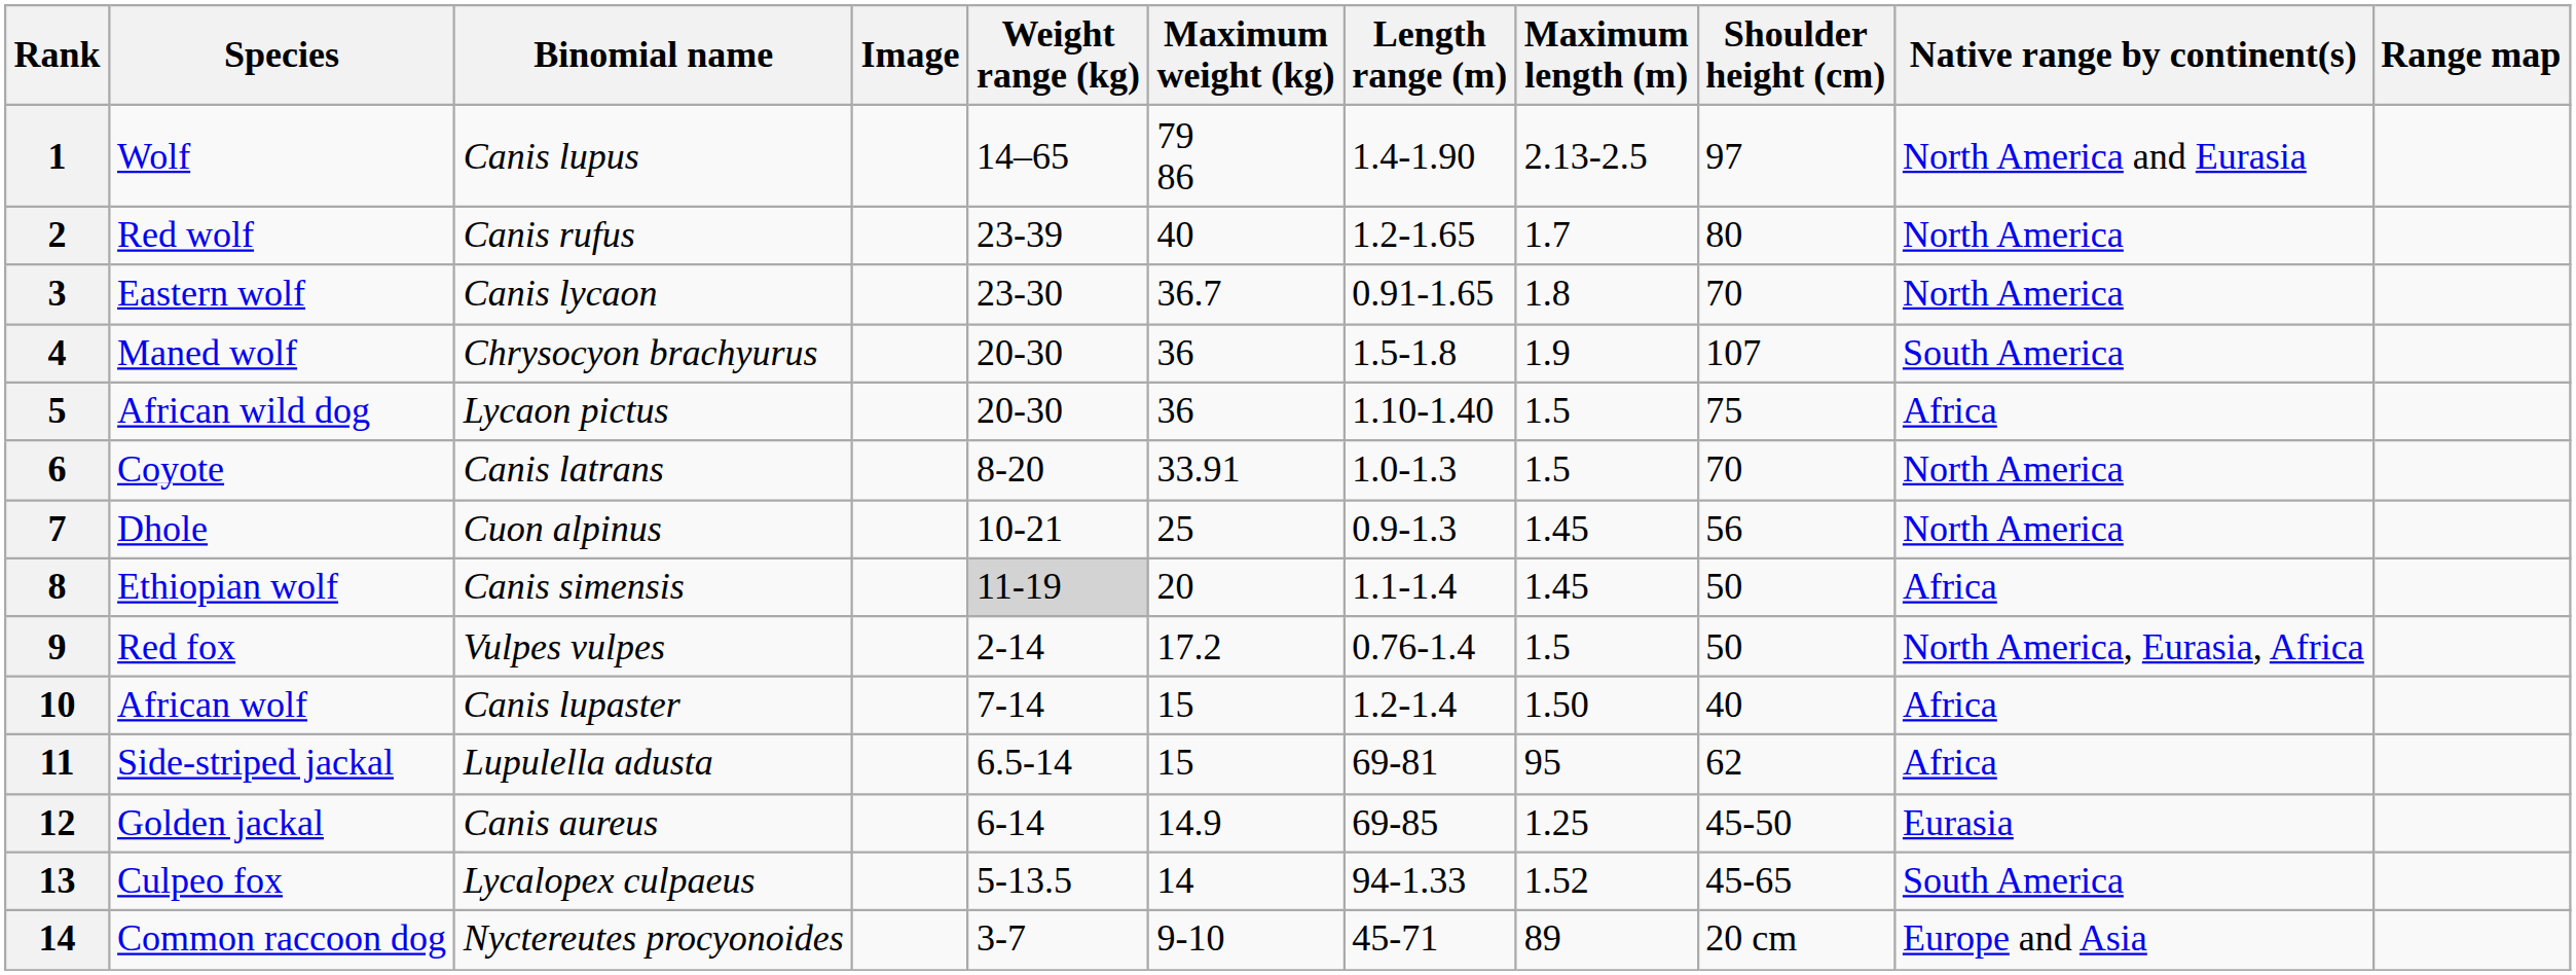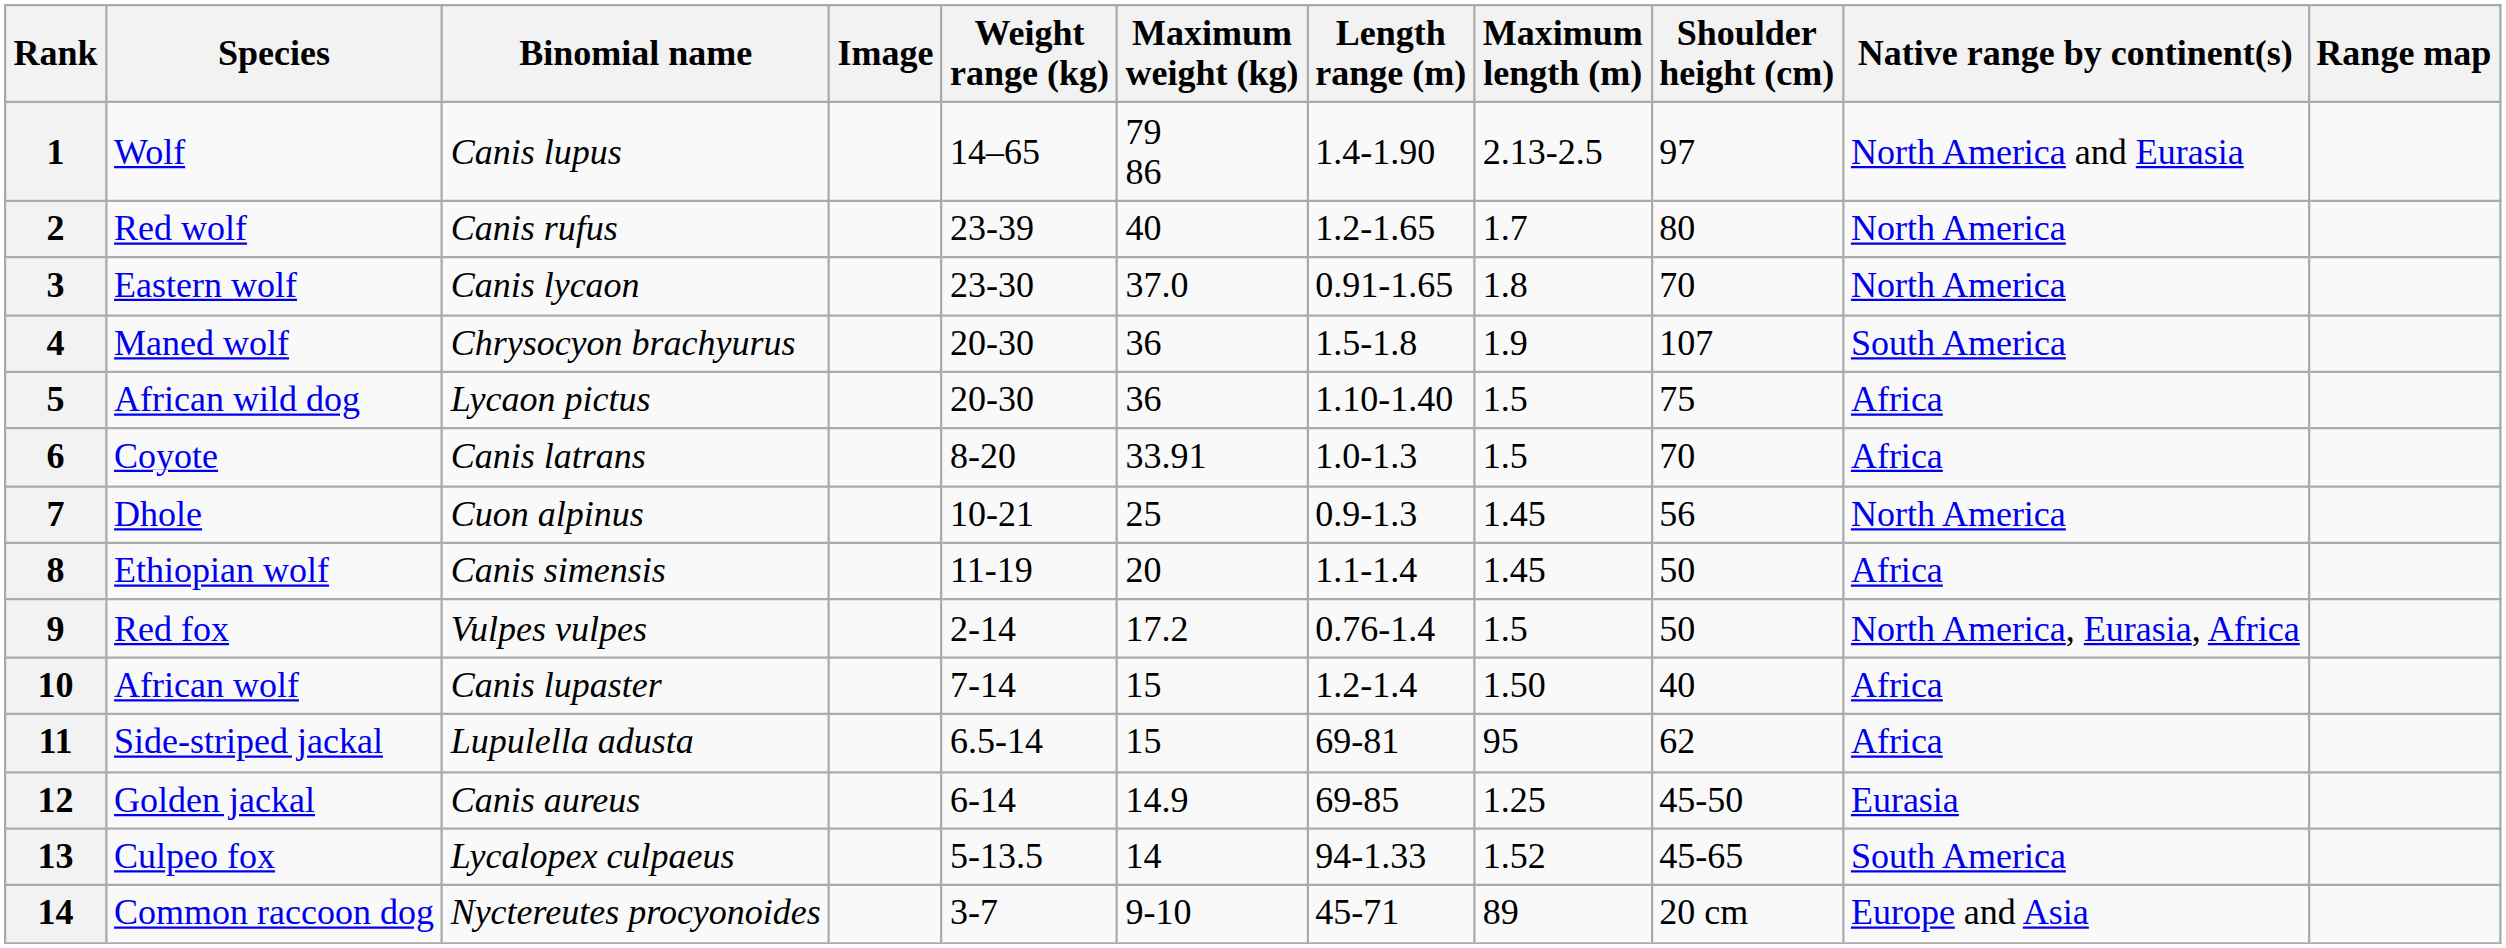Eastern wolf | Maximum weight (kg): 36.7 -> 37.0
Coyote | Native range by continent(s): North America -> Africa
Ethiopian wolf | Weight range (kg): lightgrey background -> no background
